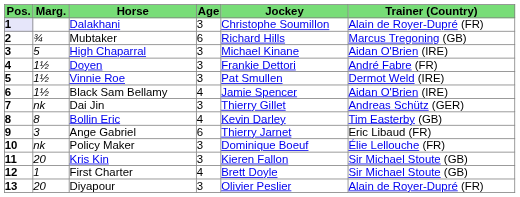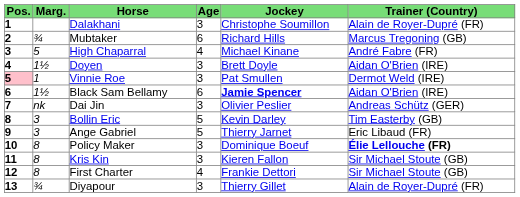Dalakhani | Pos.: lavender background -> no background
High Chaparral | Age: 3 -> 4
High Chaparral | Trainer (Country): Aidan O'Brien (IRE) -> André Fabre (FR)
Doyen | Jockey: Frankie Dettori -> Brett Doyle
Doyen | Trainer (Country): André Fabre (FR) -> Aidan O'Brien (IRE)
Vinnie Roe | Pos.: no background -> pink background
Vinnie Roe | Marg.: 1½ -> 1
Black Sam Bellamy | Age: 4 -> 6
Black Sam Bellamy | Jockey: normal -> bold
Dai Jin | Jockey: Thierry Gillet -> Olivier Peslier
Bollin Eric | Marg.: 8 -> 3
Bollin Eric | Age: 4 -> 5
Ange Gabriel | Age: 6 -> 5
Policy Maker | Marg.: nk -> 8
Policy Maker | Trainer (Country): normal -> bold
Kris Kin | Marg.: 20 -> 8
First Charter | Marg.: 1 -> 8
First Charter | Jockey: Brett Doyle -> Frankie Dettori
Diyapour | Marg.: 20 -> ¾
Diyapour | Jockey: Olivier Peslier -> Thierry Gillet
